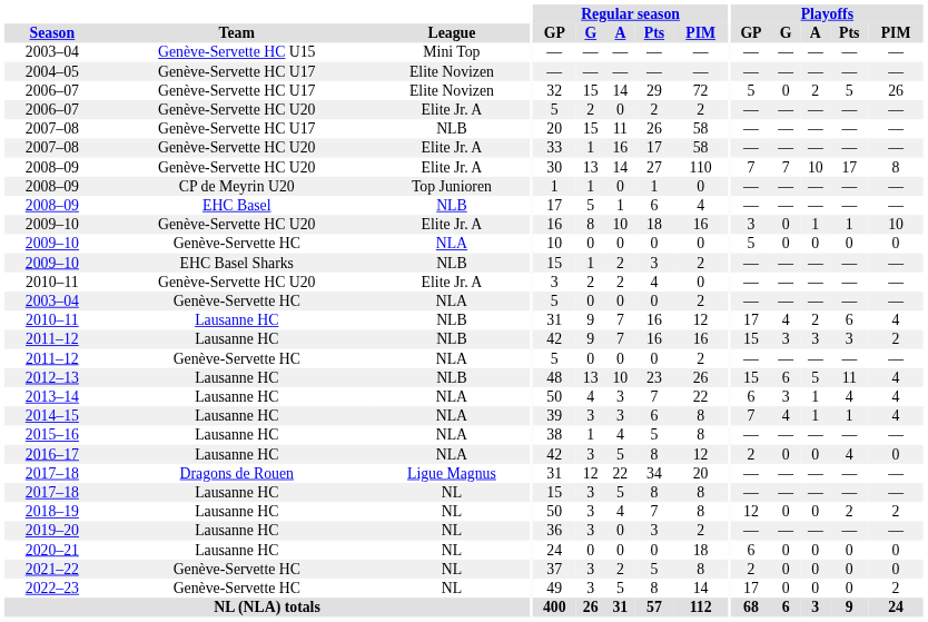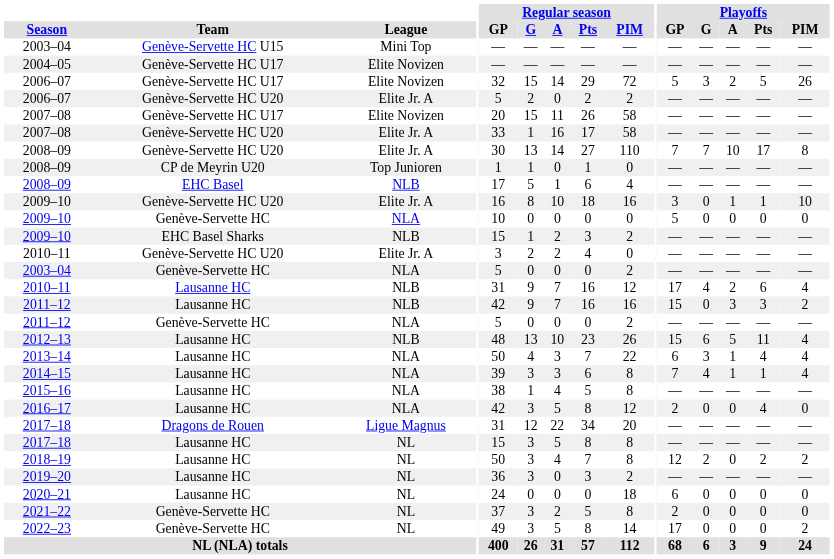2006–07 / Genève-Servette HC U17 | Playoffs / G: 0 -> 3
2007–08 / Genève-Servette HC U17 | League: NLB -> Elite Novizen
2011–12 / Lausanne HC | Playoffs / G: 3 -> 0
2018–19 | Playoffs / G: 0 -> 2
